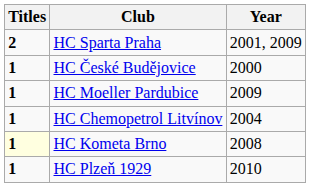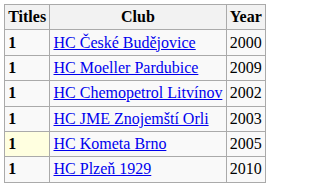- row: 2 | HC Sparta Praha | 2001, 2009
HC Chemopetrol Litvínov | Year: 2004 -> 2002
+ row: 1 | HC JME Znojemští Orli | 2003
HC Kometa Brno | Year: 2008 -> 2005
